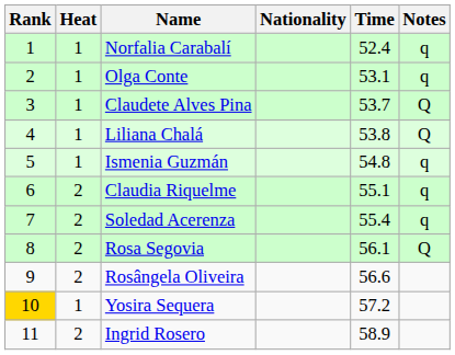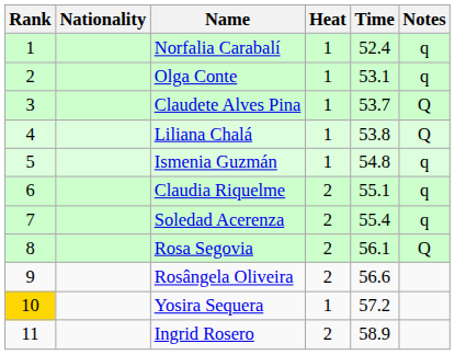columns swapped: Heat <-> Nationality
